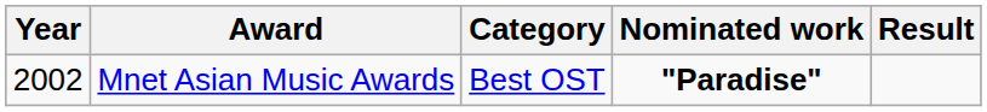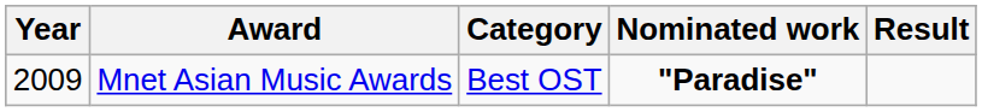Mnet Asian Music Awards | Year: 2002 -> 2009
